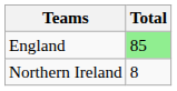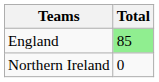Northern Ireland | Total: 8 -> 0
